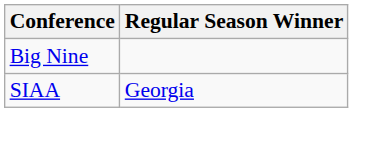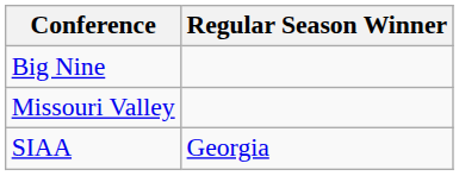+ row: Missouri Valley
